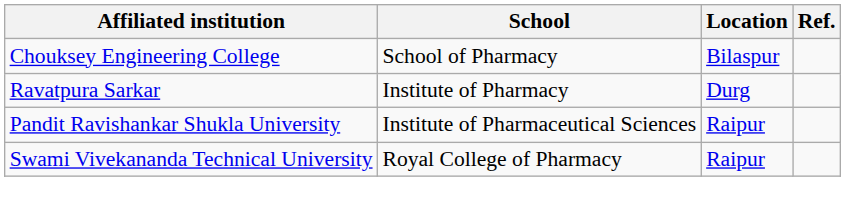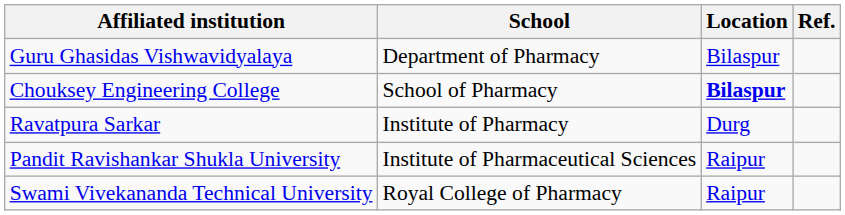+ row: Guru Ghasidas Vishwavidyalaya | Department of Pharmacy | Bilaspur
Chouksey Engineering College | Location: normal -> bold
